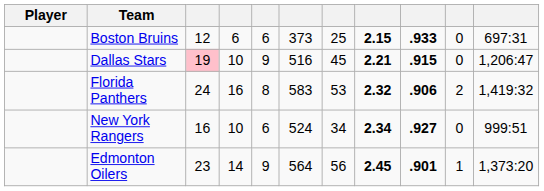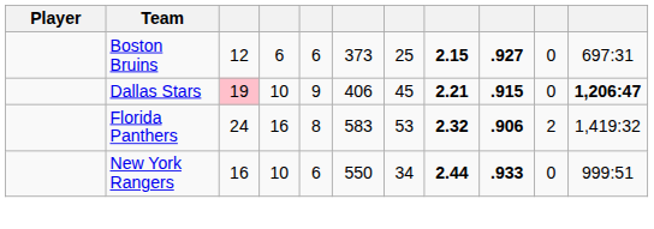Boston Bruins | column 9: .933 -> .927
Dallas Stars | column 6: 516 -> 406
Dallas Stars | column 11: normal -> bold
New York Rangers | column 6: 524 -> 550
New York Rangers | column 8: 2.34 -> 2.44
New York Rangers | column 9: .927 -> .933
- row: Edmonton Oilers | 23 | 14 | 9 | 564 | 56 | 2.45 | .901 | 1 | 1,373:20
